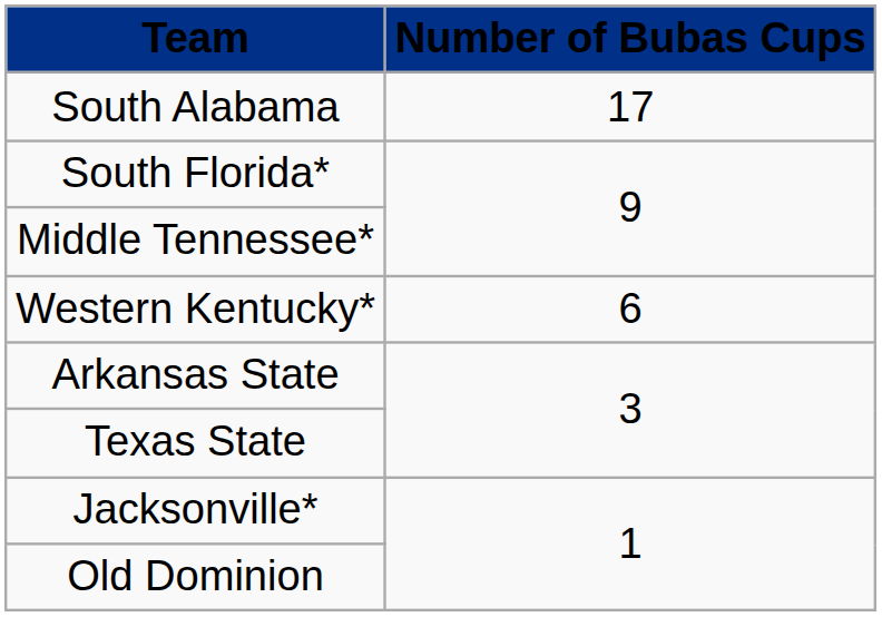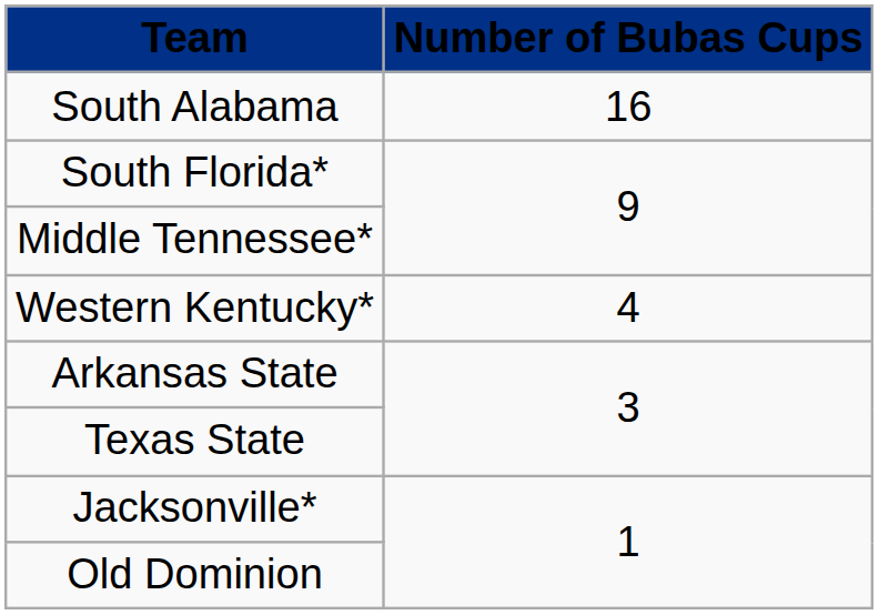South Alabama | Number of Bubas Cups: 17 -> 16
Western Kentucky* | Number of Bubas Cups: 6 -> 4
